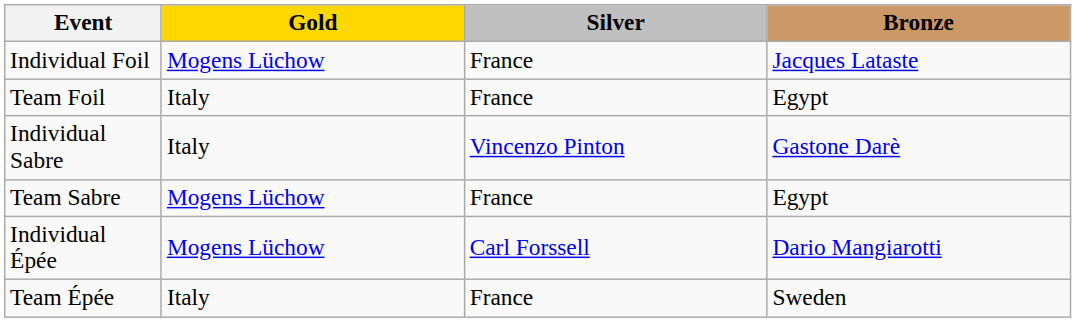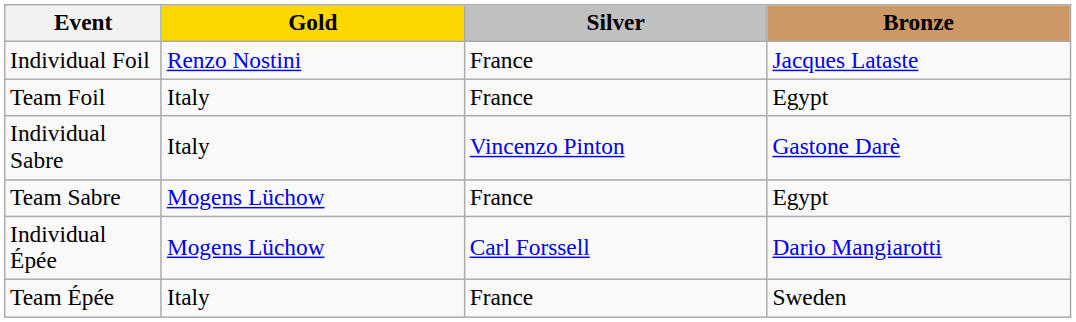Individual Foil | Gold: Mogens Lüchow -> Renzo Nostini
